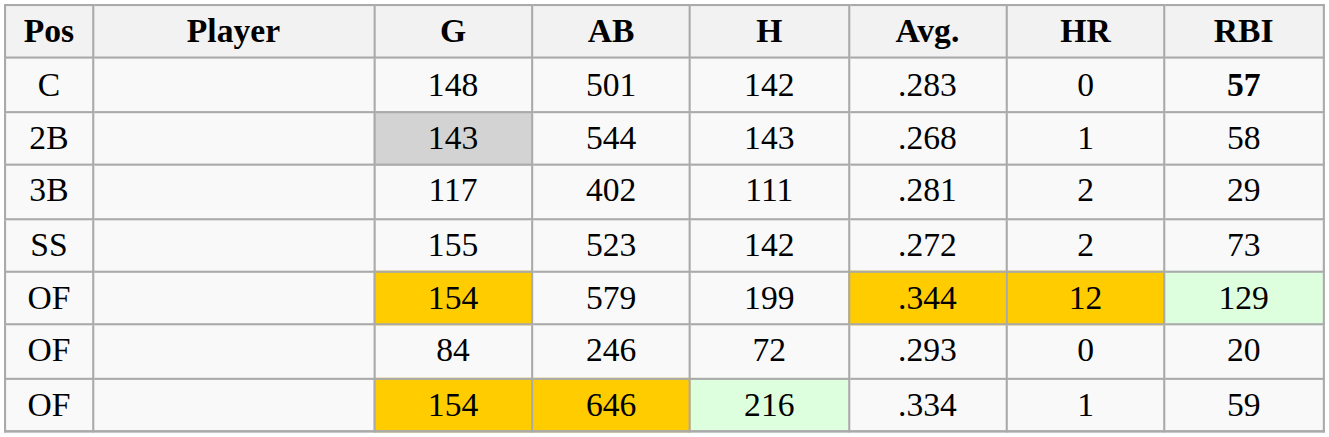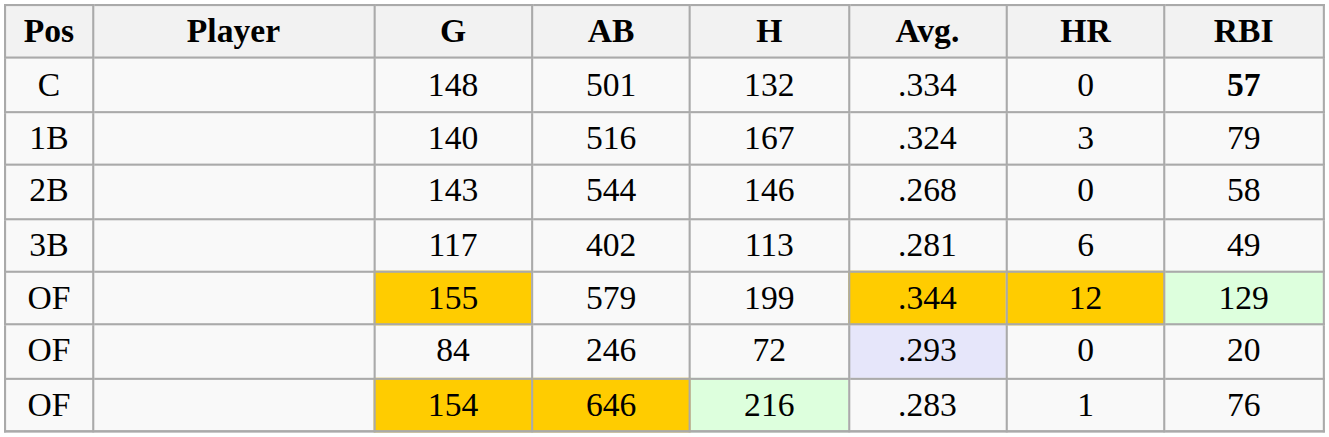501 | H: 142 -> 132
501 | Avg.: .283 -> .334
+ row: 1B | 140 | 516 | 167 | .324 | 3 | 79
544 | G: lightgrey background -> no background
544 | H: 143 -> 146
544 | HR: 1 -> 0
402 | H: 111 -> 113
402 | HR: 2 -> 6
402 | RBI: 29 -> 49
- row: SS | 155 | 523 | 142 | .272 | 2 | 73
579 | G: 154 -> 155
246 | Avg.: no background -> lavender background
646 | Avg.: .334 -> .283
646 | RBI: 59 -> 76
